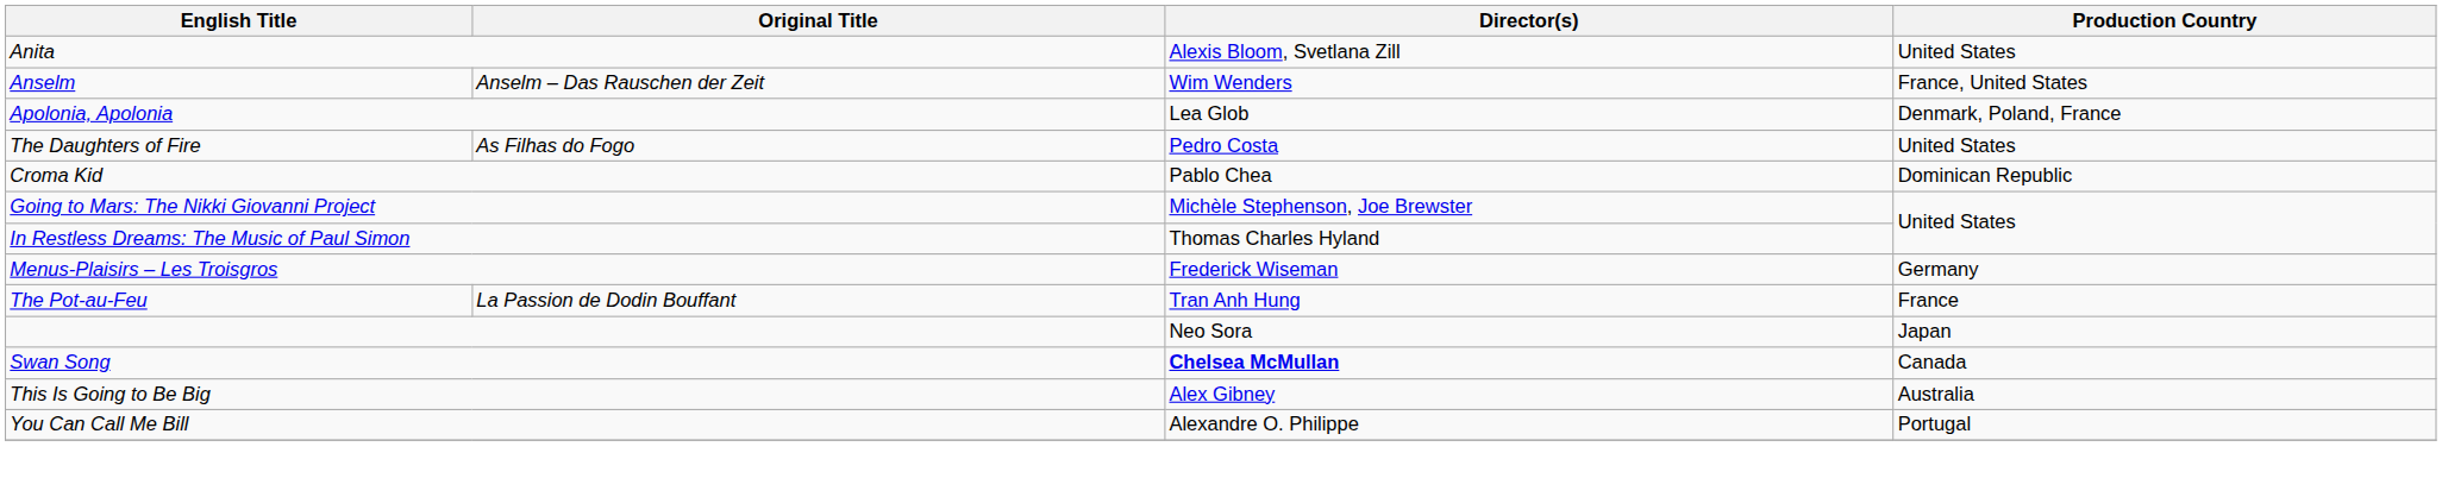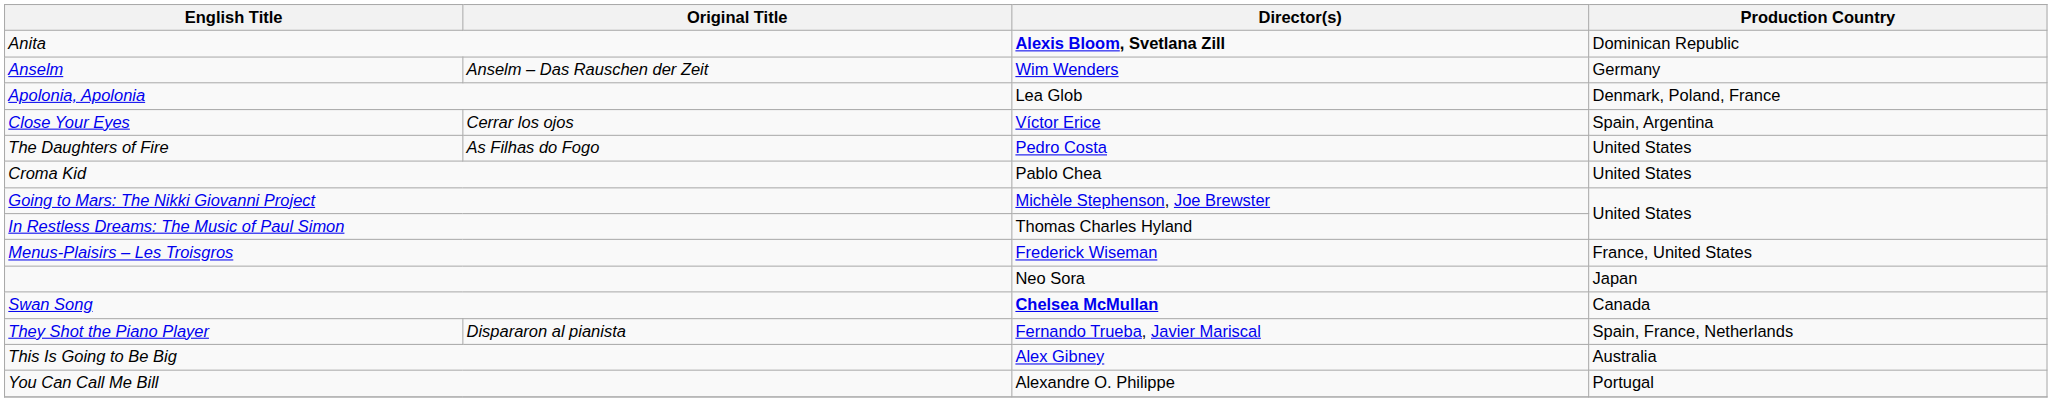Anita | Director(s): normal -> bold
Anita | Production Country: United States -> Dominican Republic
Anselm | Production Country: France, United States -> Germany
+ row: Close Your Eyes | Cerrar los ojos | Víctor Erice | Spain, Argentina
Croma Kid | Production Country: Dominican Republic -> United States
Menus-Plaisirs – Les Troisgros | Production Country: Germany -> France, United States
- row: The Pot-au-Feu | La Passion de Dodin Bouffant | Tran Anh Hung | France
+ row: They Shot the Piano Player | Dispararon al pianista | Fernando Trueba, Javier Mariscal | Spain, France, Netherlands
